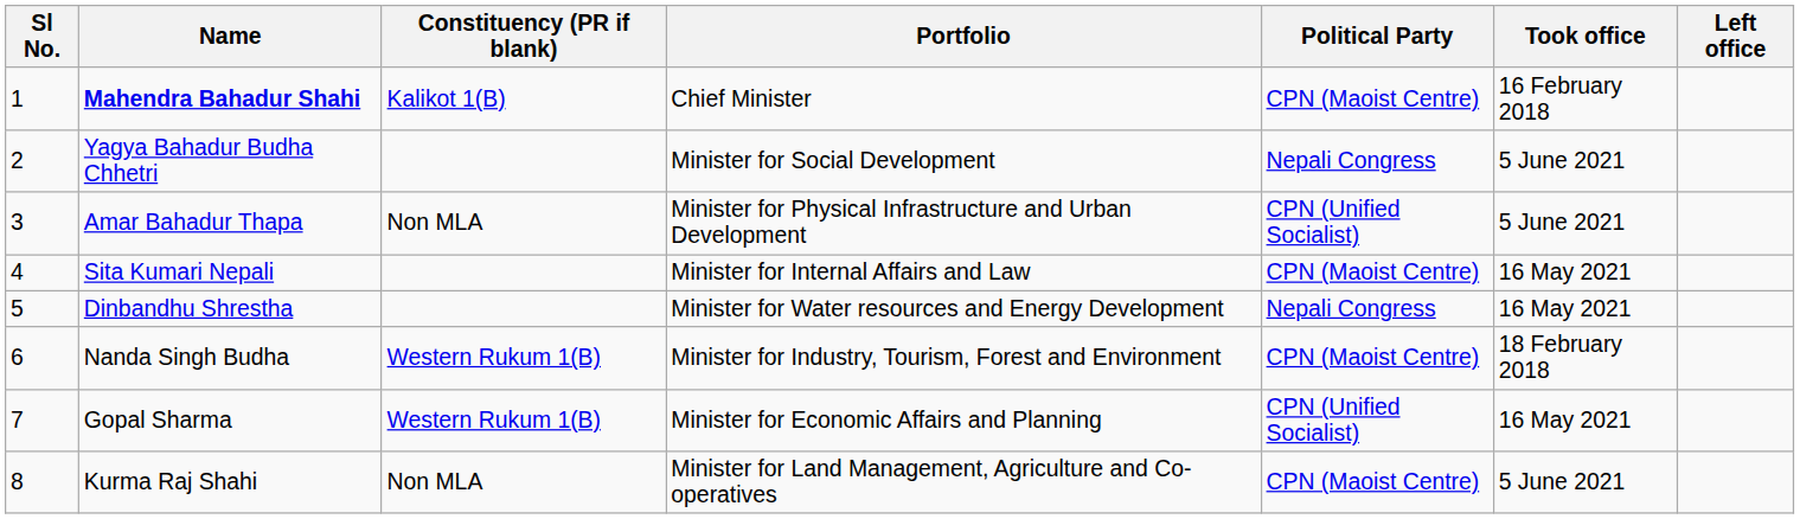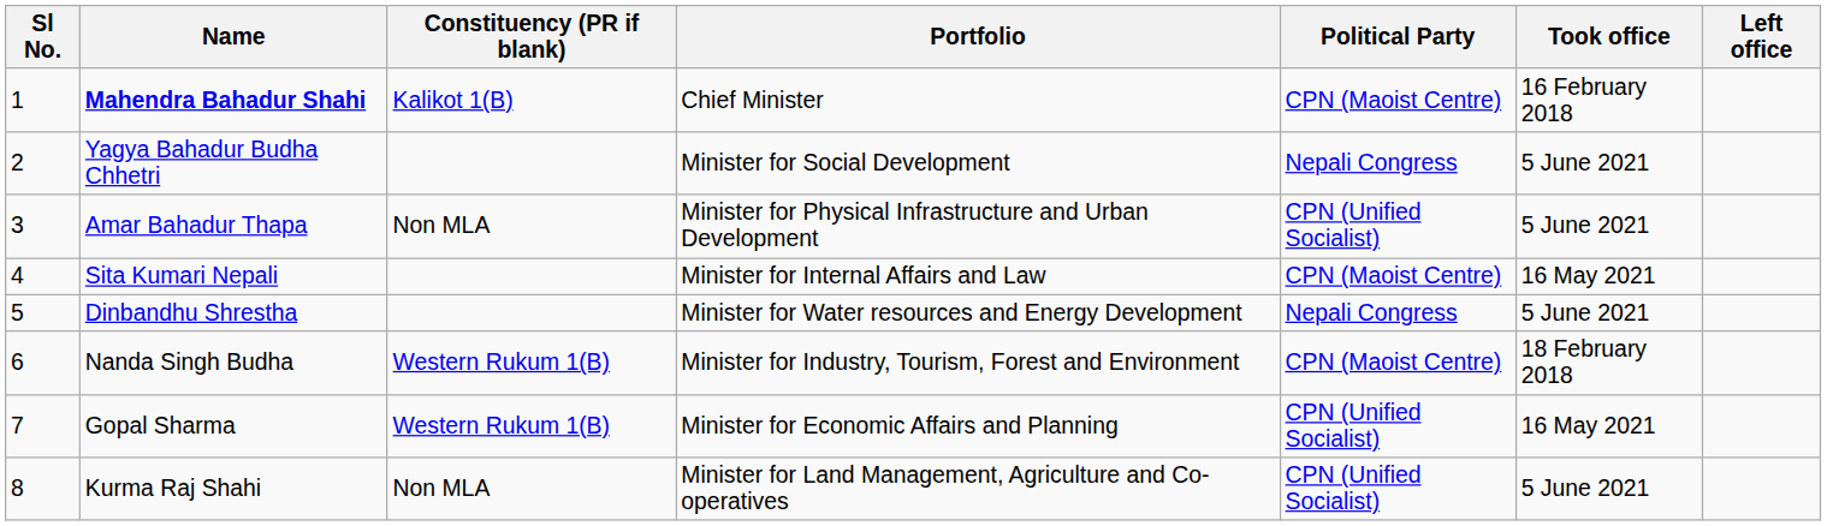Dinbandhu Shrestha | Took office: 16 May 2021 -> 5 June 2021
Kurma Raj Shahi | Political Party: CPN (Maoist Centre) -> CPN (Unified Socialist)
